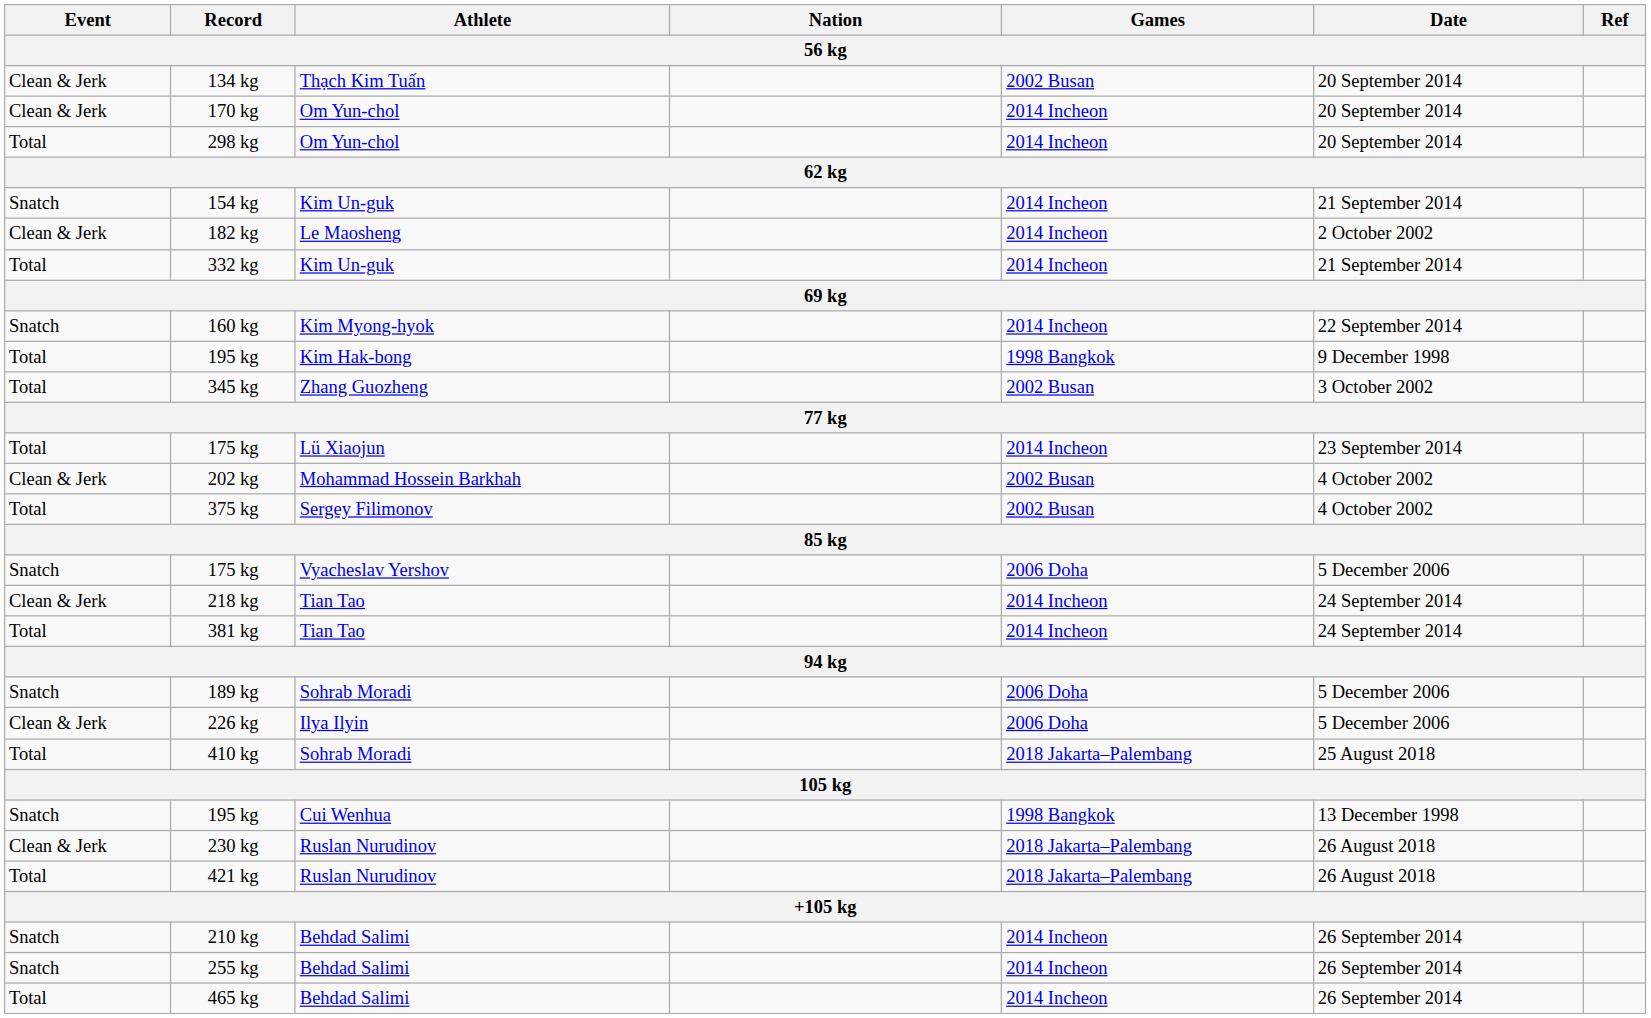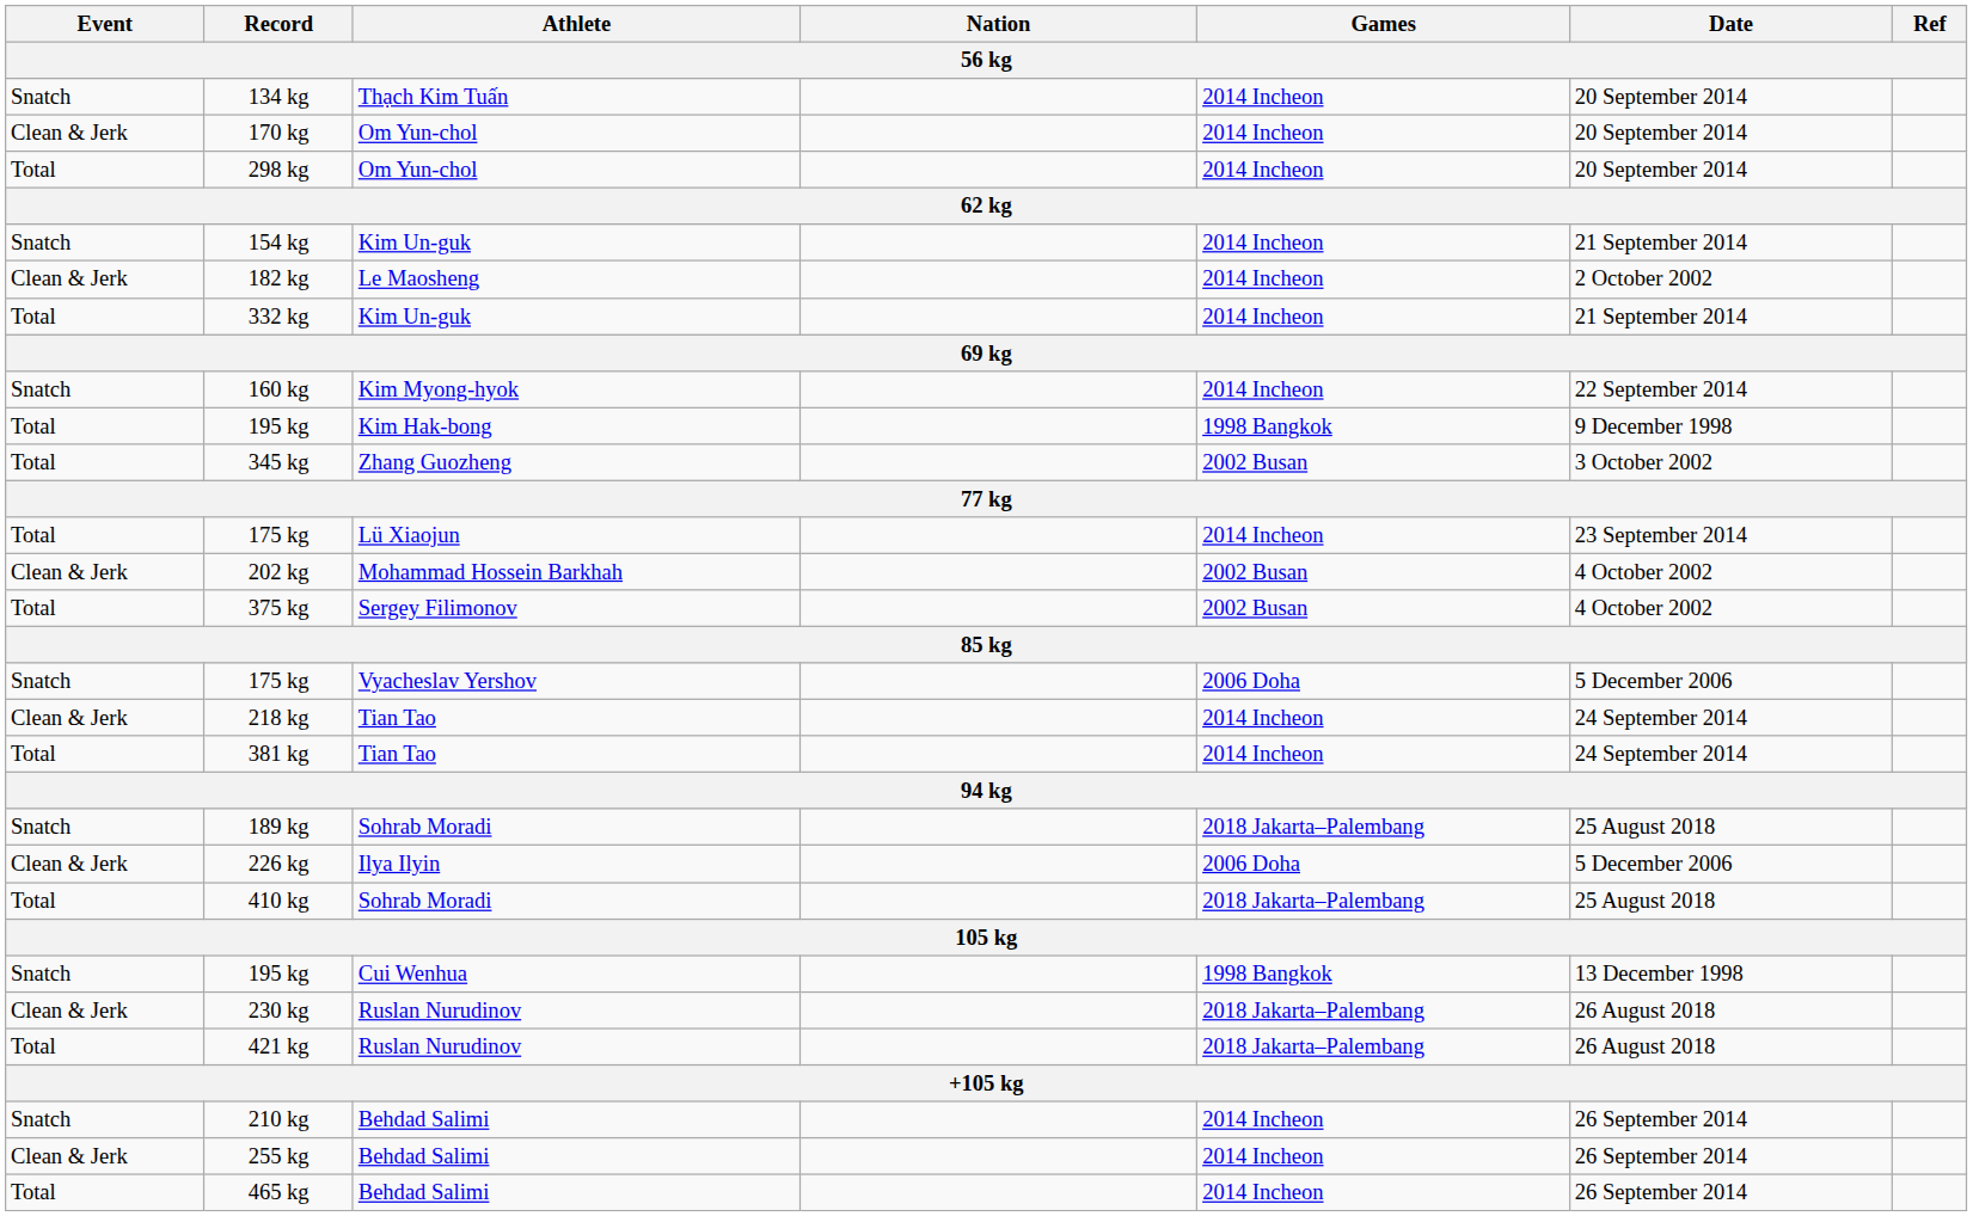134 kg | Event: Clean & Jerk -> Snatch
134 kg | Games: 2002 Busan -> 2014 Incheon
189 kg | Games: 2006 Doha -> 2018 Jakarta–Palembang
189 kg | Date: 5 December 2006 -> 25 August 2018
255 kg | Event: Snatch -> Clean & Jerk
